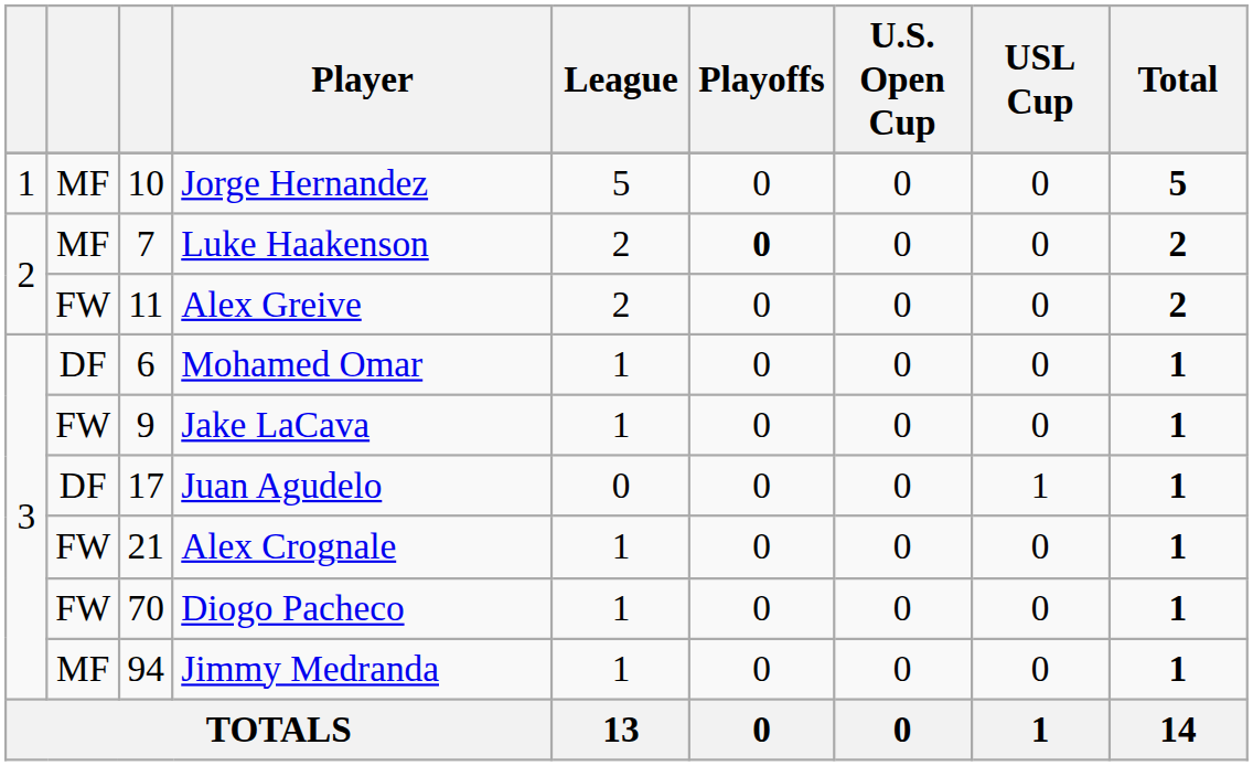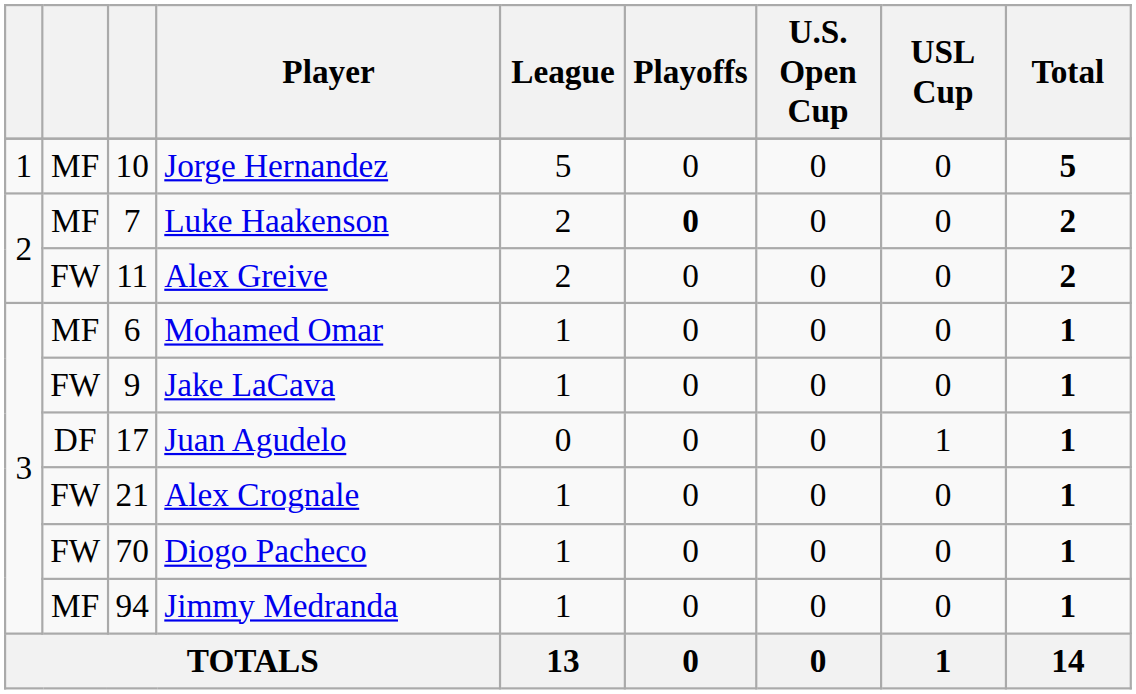Mohamed Omar | column 2: DF -> MF
